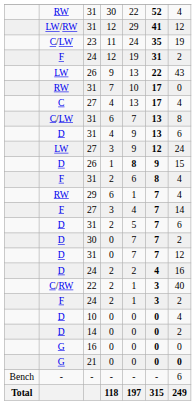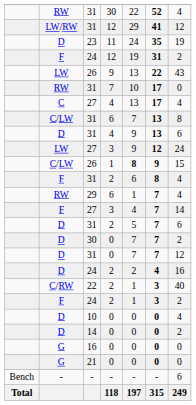23 | column 2: C/LW -> D
26 / 1 | column 2: D -> C/LW
21 | column 7: bold -> normal
